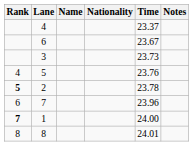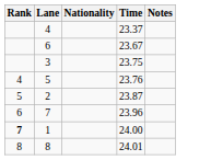- column: Name
3 | Time: 23.73 -> 23.75
2 | Rank: bold -> normal
2 | Time: 23.78 -> 23.87
